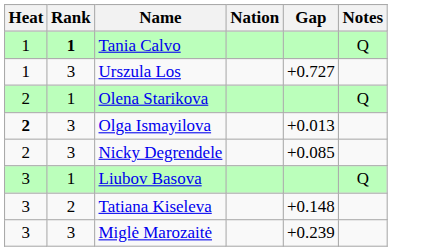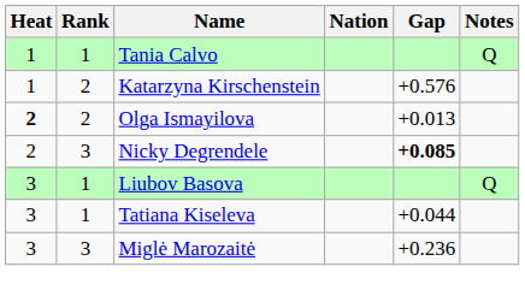Tania Calvo | Rank: bold -> normal
+ row: 1 | 2 | Katarzyna Kirschenstein | +0.576
- row: 1 | 3 | Urszula Los | +0.727
- row: 2 | 1 | Olena Starikova | Q
Olga Ismayilova | Rank: 3 -> 2
Nicky Degrendele | Gap: normal -> bold
Tatiana Kiseleva | Rank: 2 -> 1
Tatiana Kiseleva | Gap: +0.148 -> +0.044
Miglė Marozaitė | Gap: +0.239 -> +0.236
